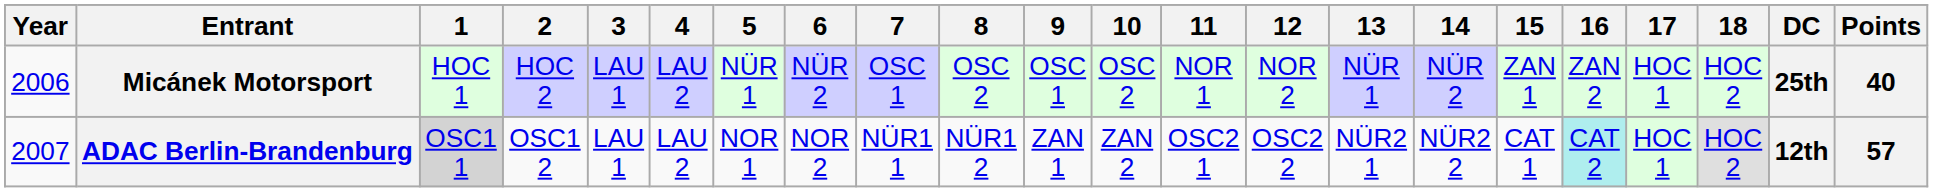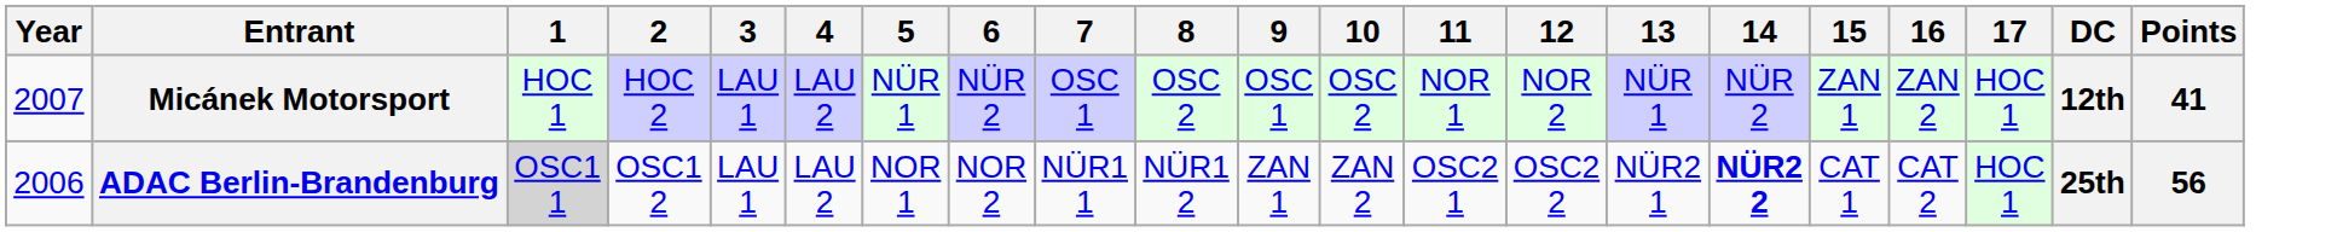- column: 18 | HOC 2 | HOC 2
Micánek Motorsport | Year: 2006 -> 2007
Micánek Motorsport | DC: 25th -> 12th
Micánek Motorsport | Points: 40 -> 41
ADAC Berlin-Brandenburg | Year: 2007 -> 2006
ADAC Berlin-Brandenburg | 14: normal -> bold
ADAC Berlin-Brandenburg | 16: paleturquoise background -> no background
ADAC Berlin-Brandenburg | DC: 12th -> 25th
ADAC Berlin-Brandenburg | Points: 57 -> 56
